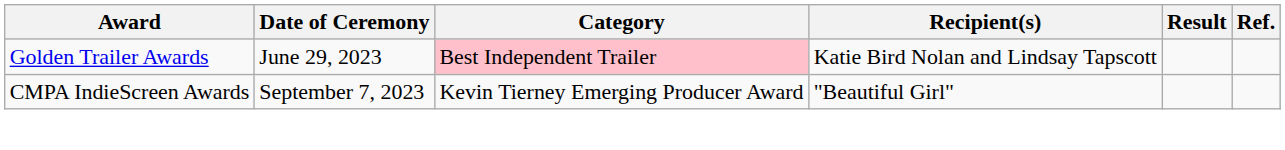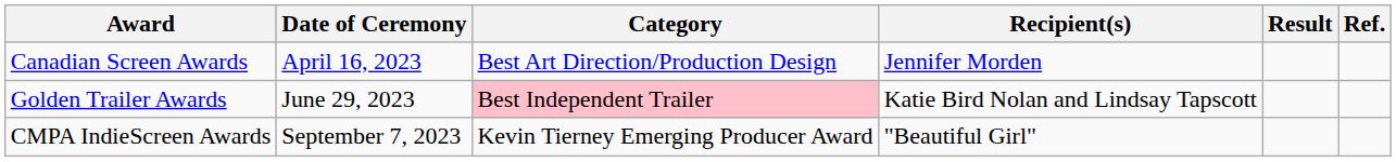+ row: Canadian Screen Awards | April 16, 2023 | Best Art Direction/Production Design | Jennifer Morden
